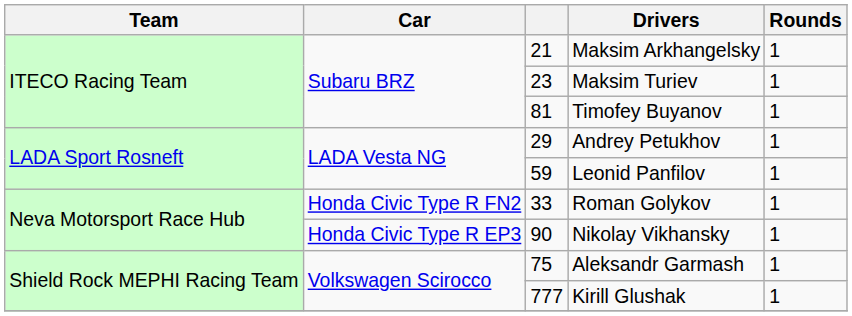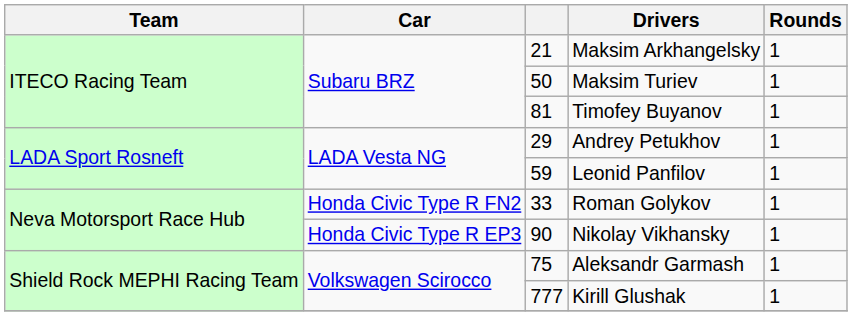Maksim Turiev | column 3: 23 -> 50
